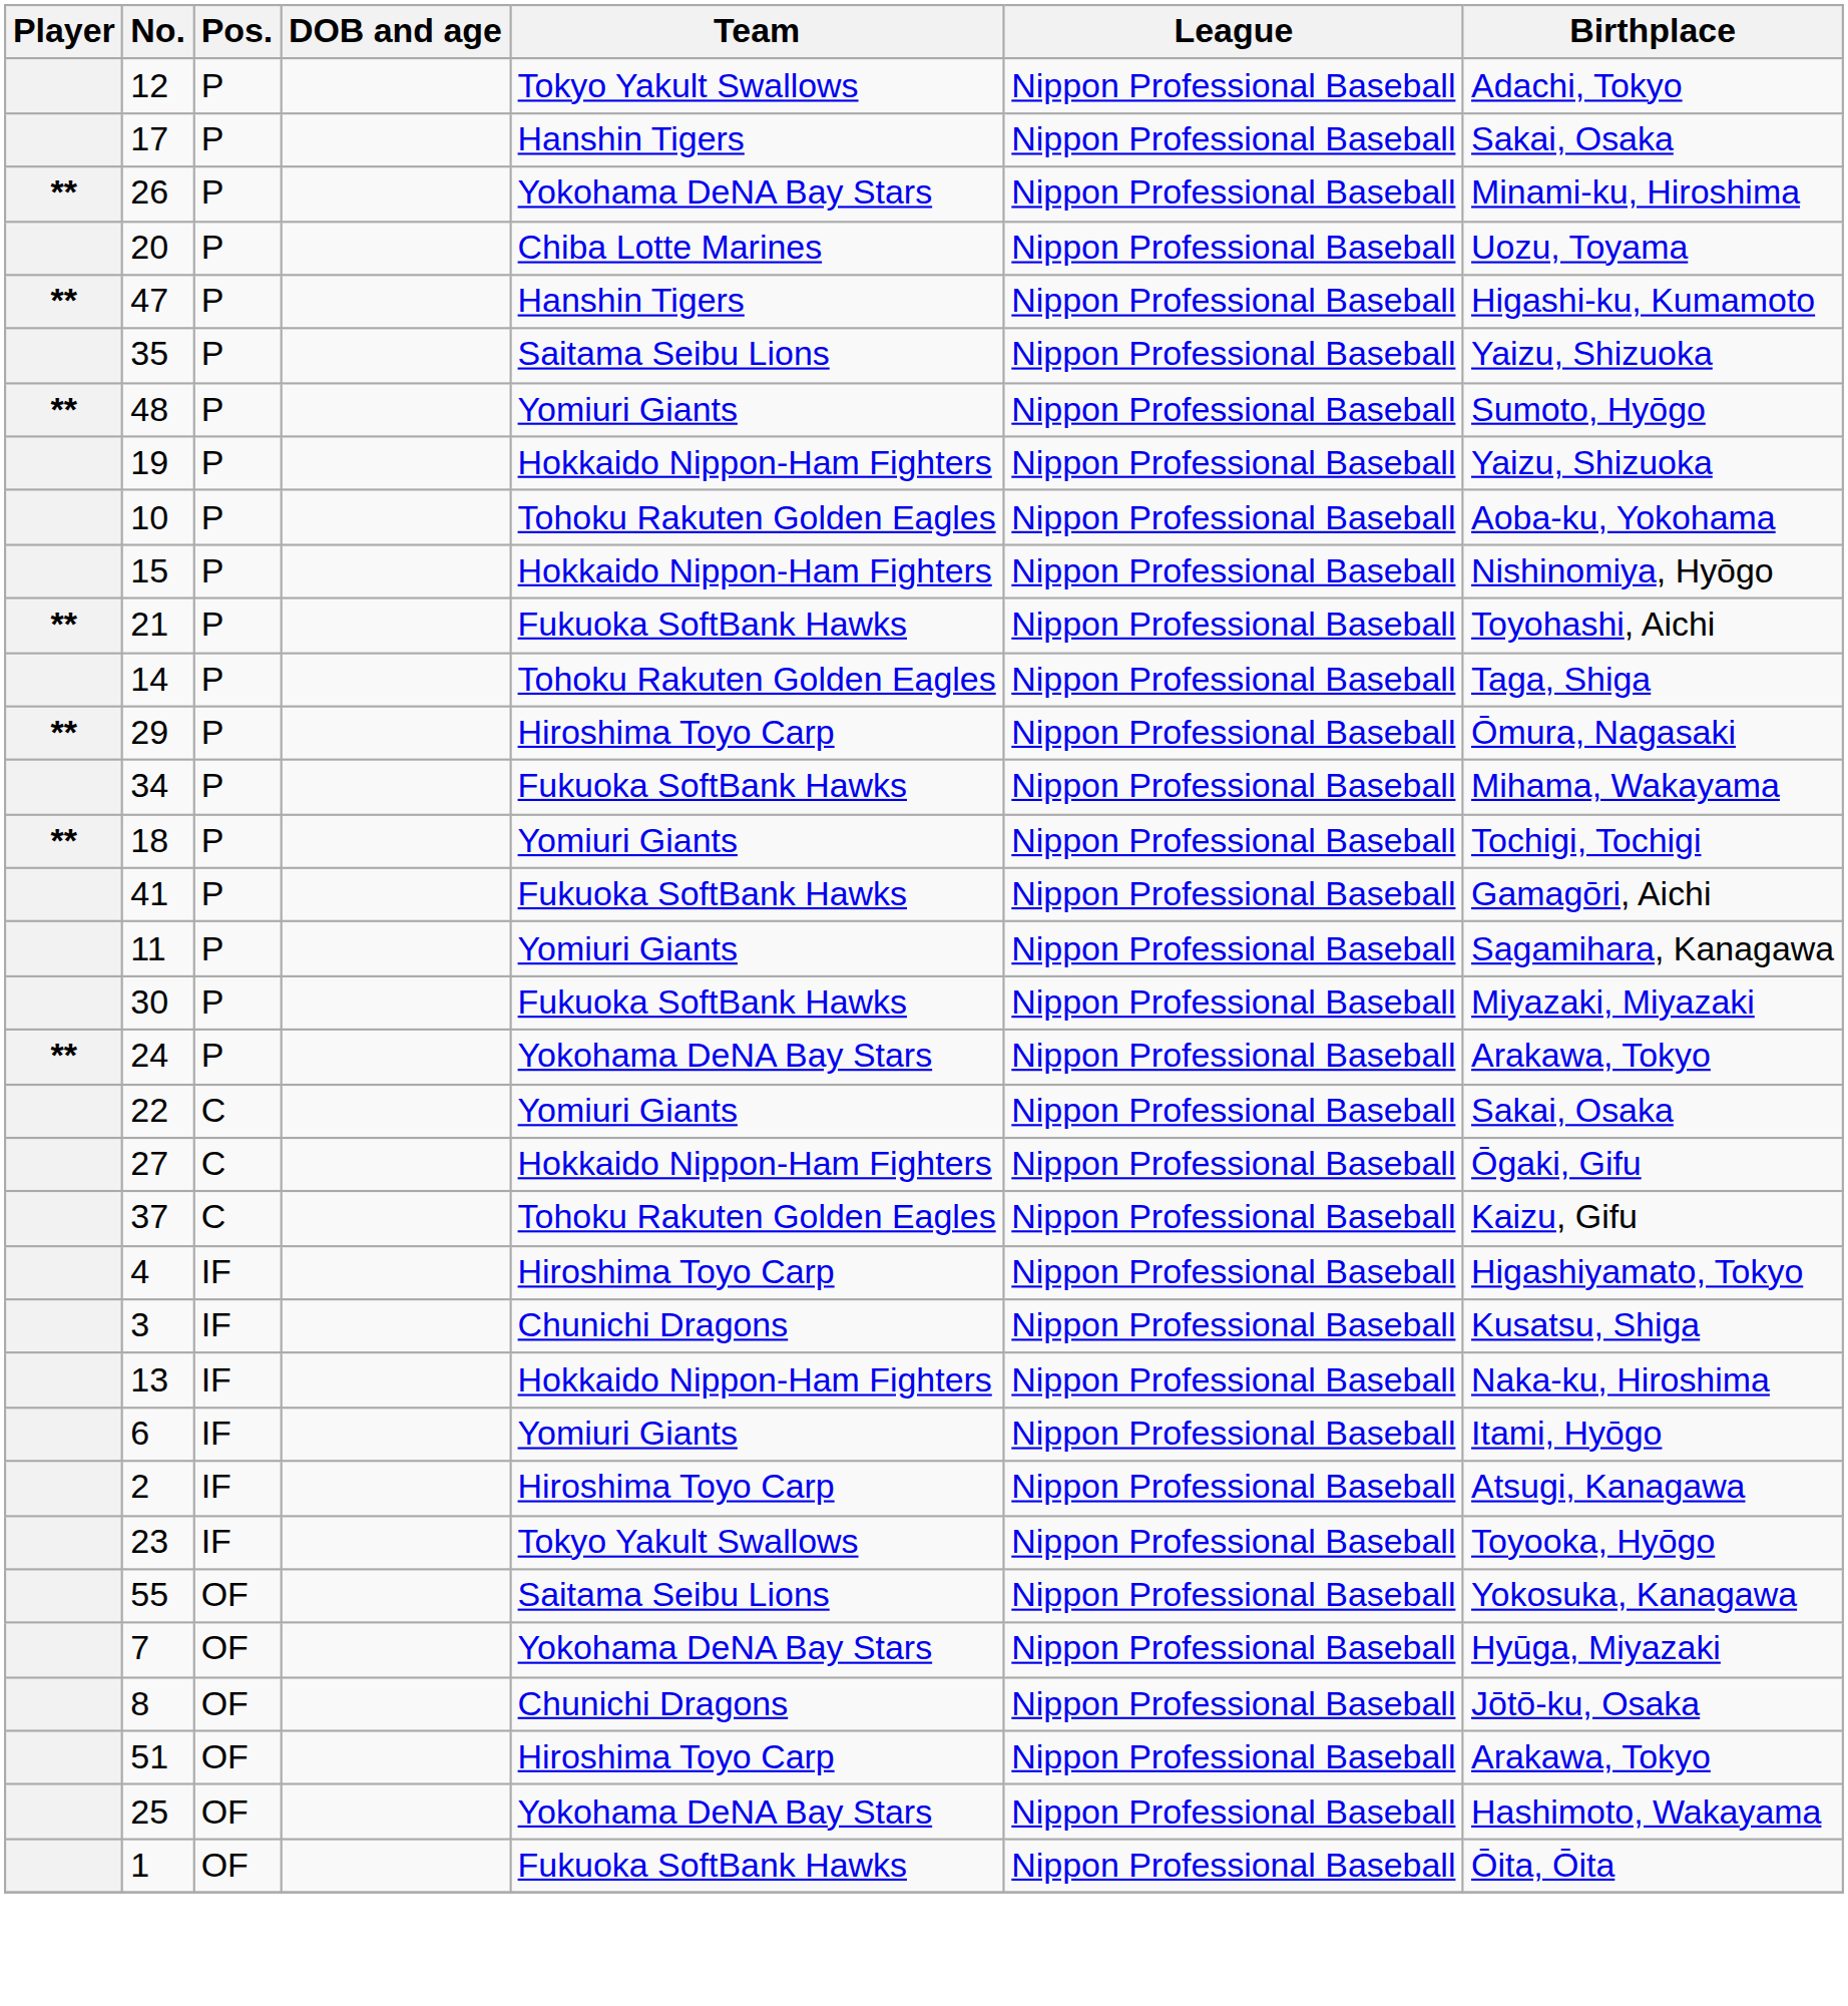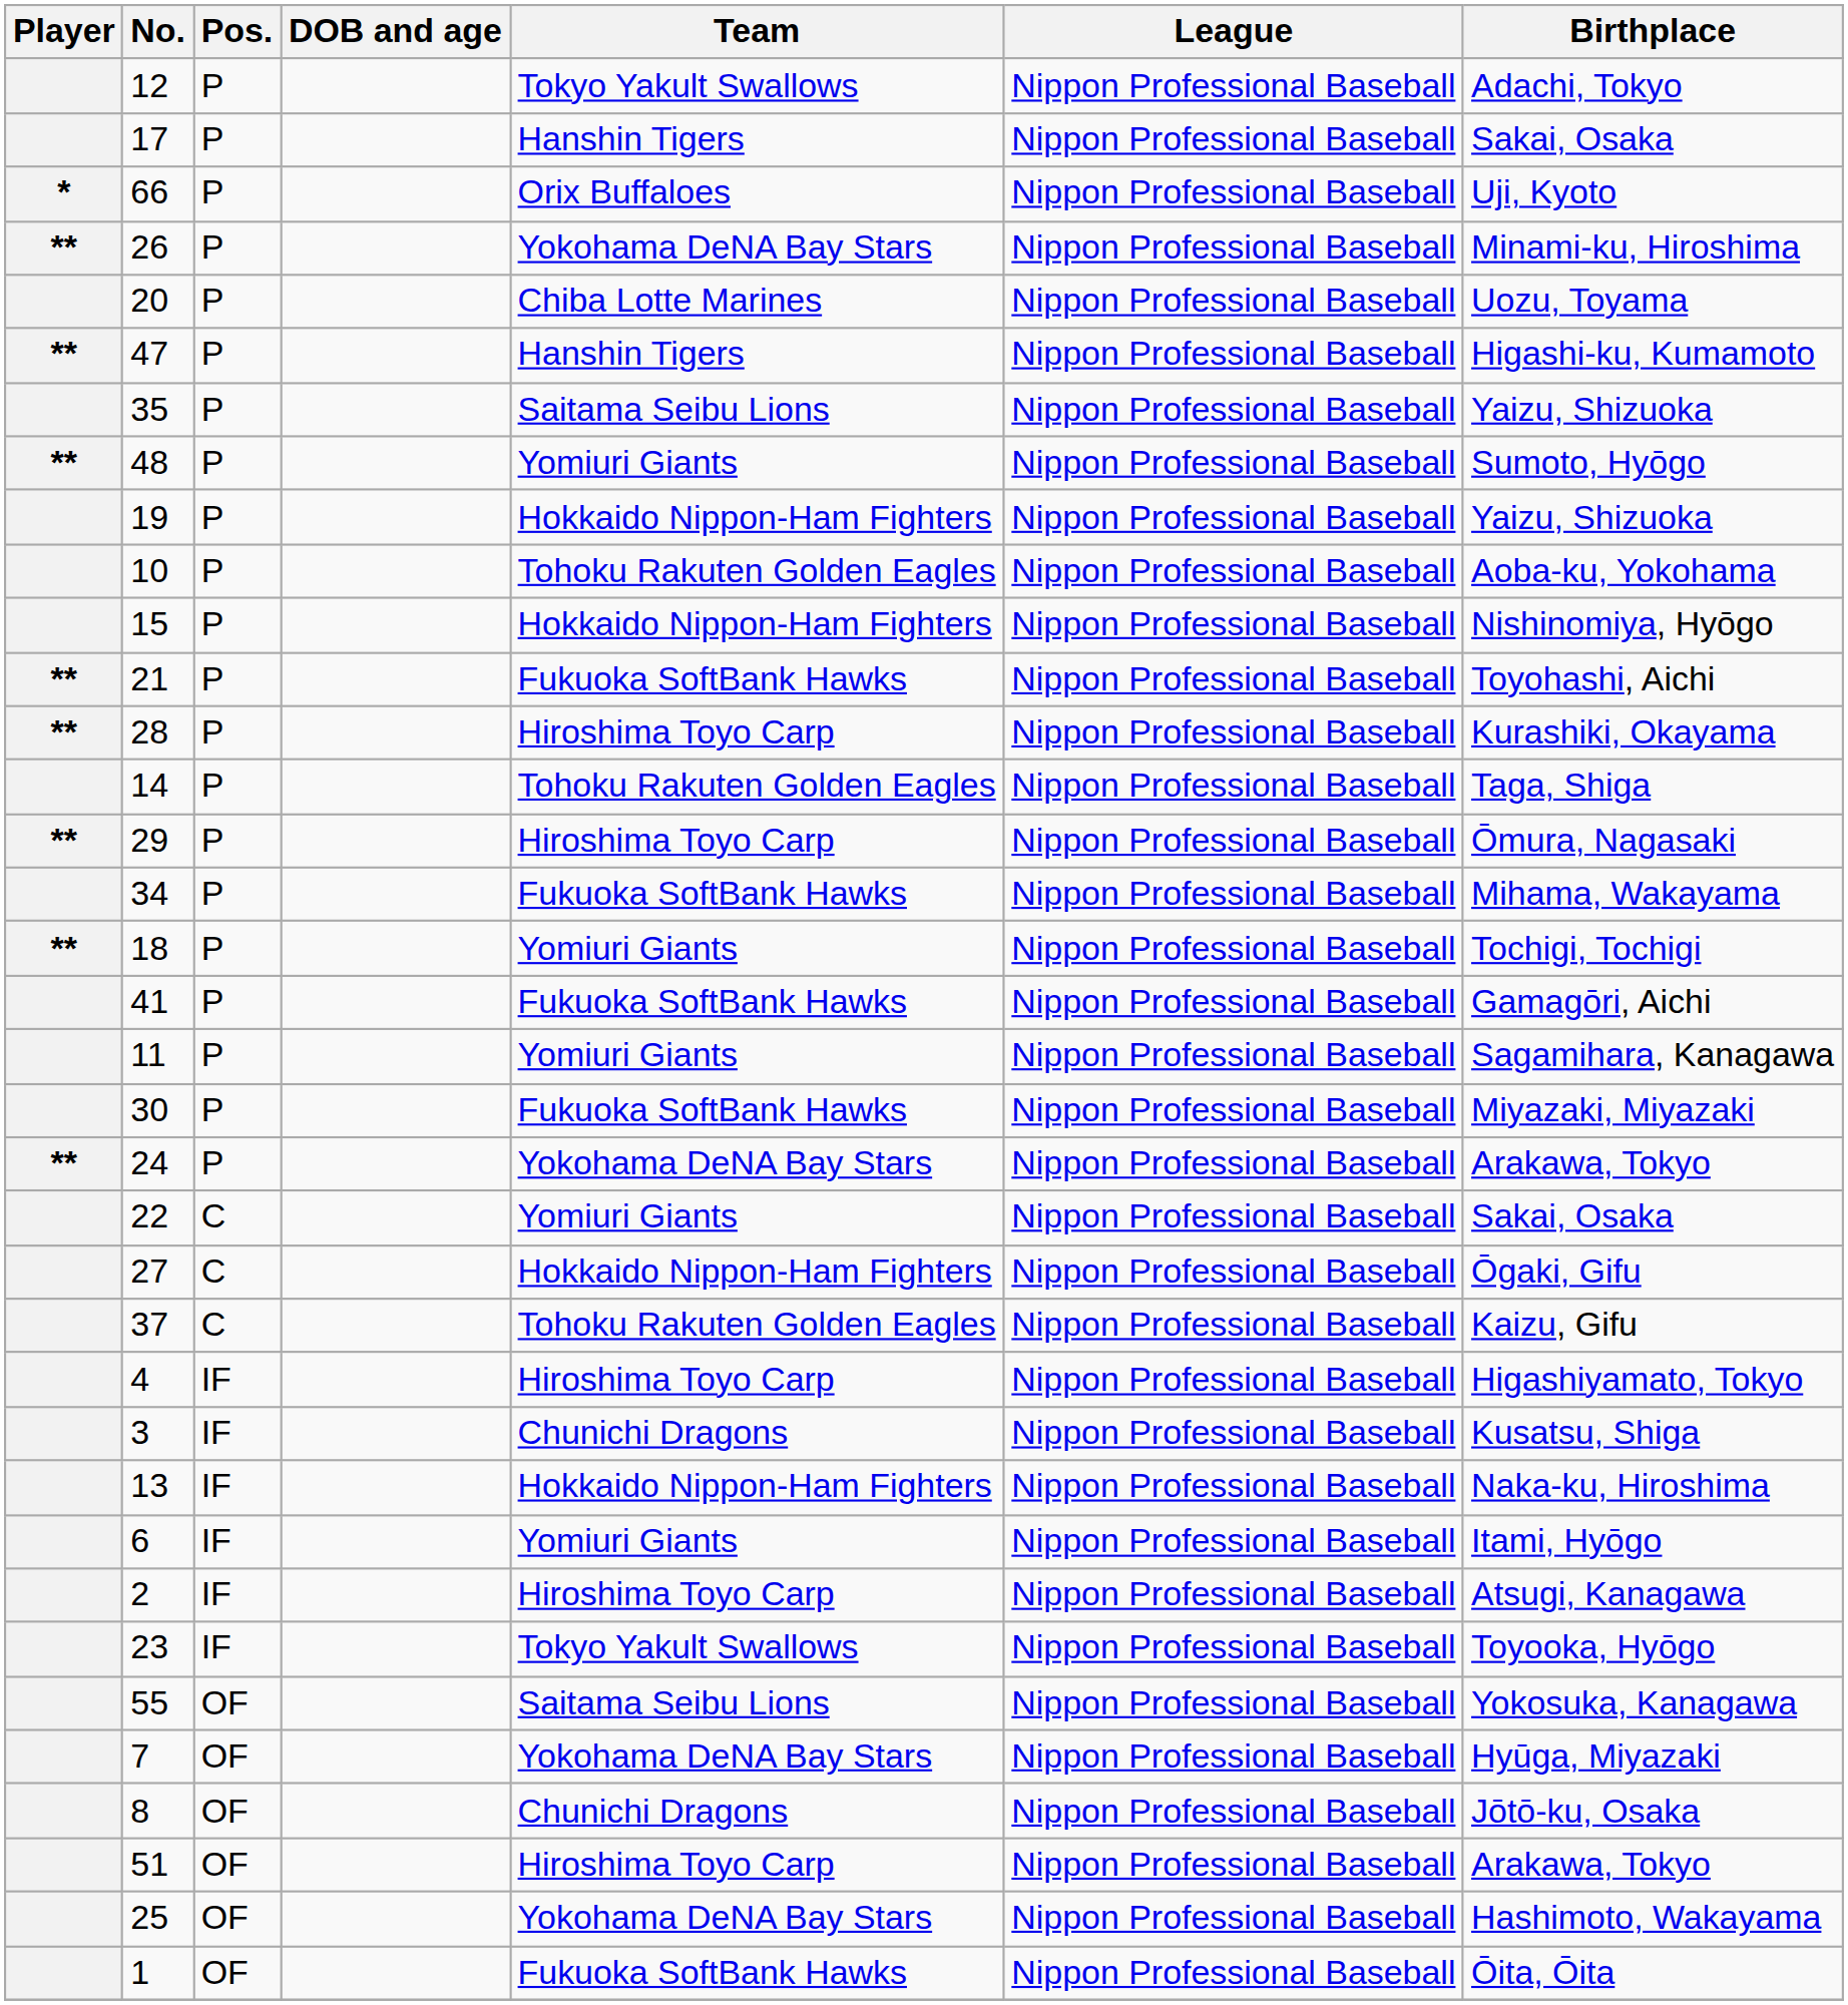+ row: * | 66 | P | Orix Buffaloes | Nippon Professional Baseball | Uji, Kyoto
+ row: ** | 28 | P | Hiroshima Toyo Carp | Nippon Professional Baseball | Kurashiki, Okayama
